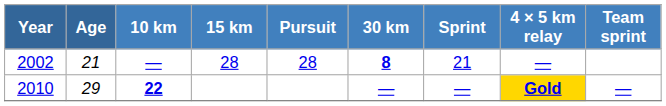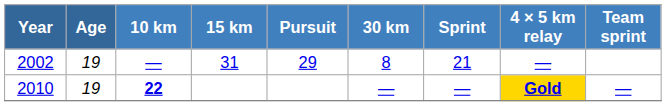2002 | Age: 21 -> 19
2002 | 15 km: 28 -> 31
2002 | Pursuit: 28 -> 29
2002 | 30 km: bold -> normal
2010 | Age: 29 -> 19
